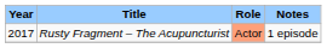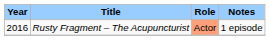Rusty Fragment – The Acupuncturist | Year: 2017 -> 2016
